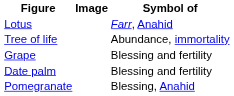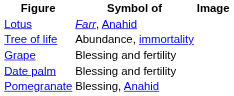columns swapped: Image <-> Symbol of
